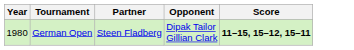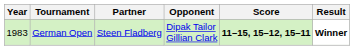+ column: Result | Winner
German Open | Year: 1980 -> 1983
